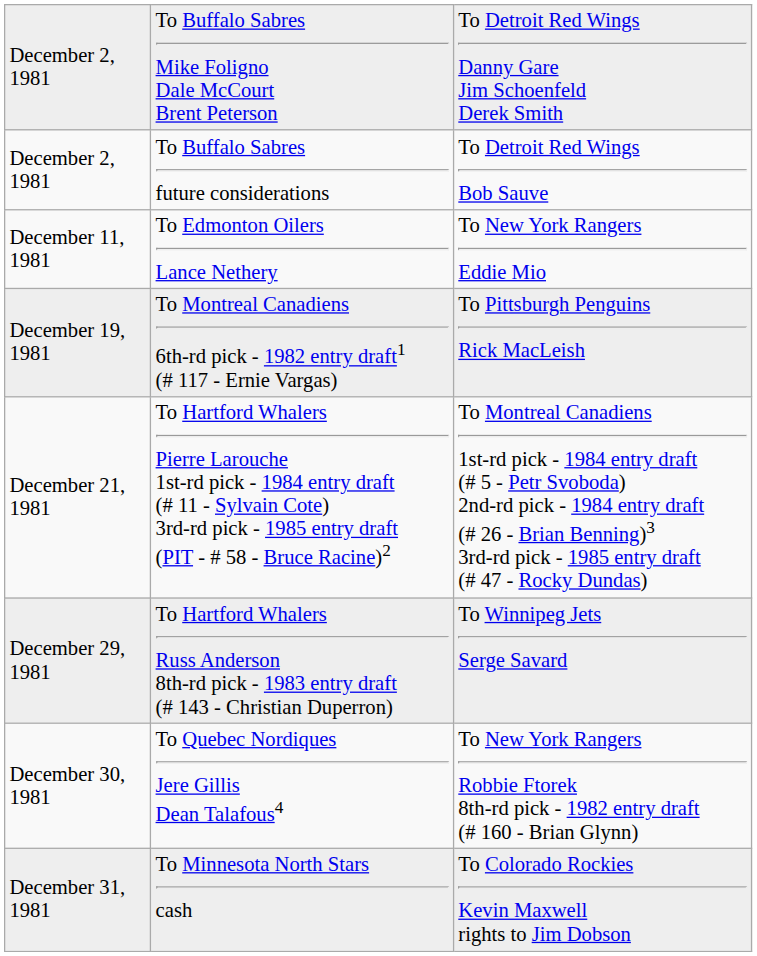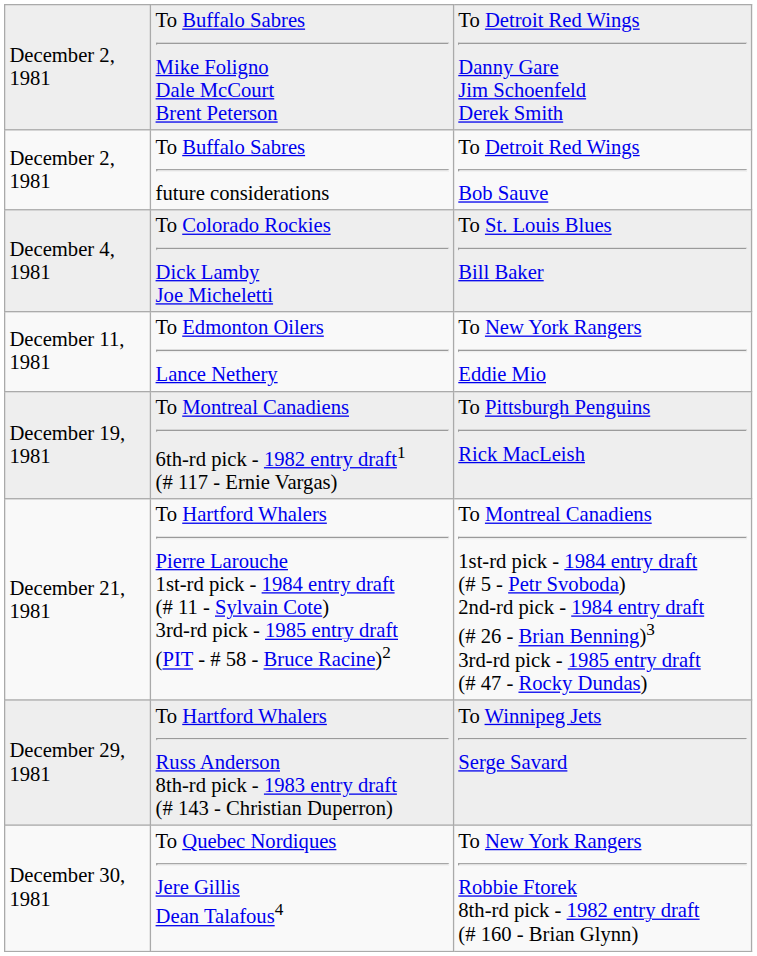+ row: December 4, 1981 | To Colorado Rockies Dick Lamby Joe Micheletti | To St. Louis Blues Bill Baker
- row: December 31, 1981 | To Minnesota North Stars cash | To Colorado Rockies Kevin Maxwell rights to Jim Dobson
